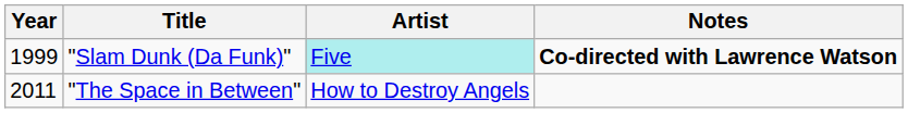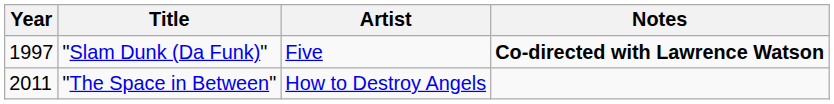"Slam Dunk (Da Funk)" | Year: 1999 -> 1997
"Slam Dunk (Da Funk)" | Artist: paleturquoise background -> no background
